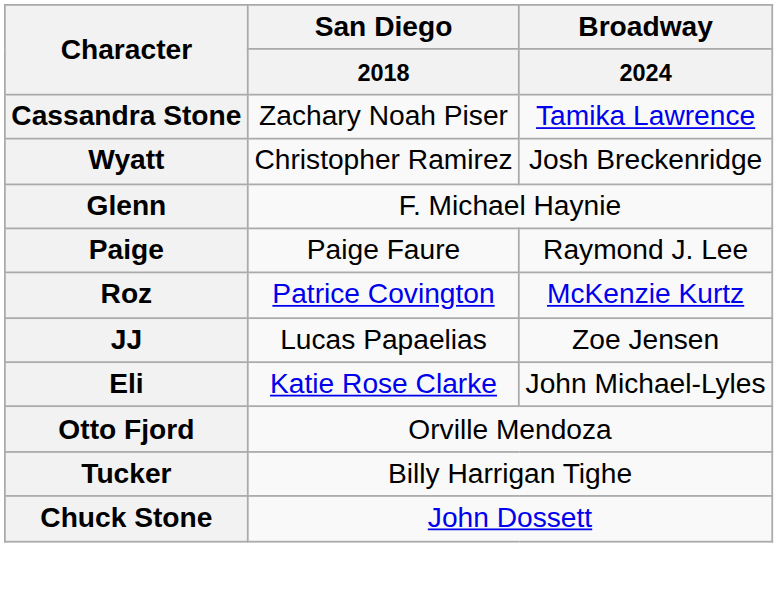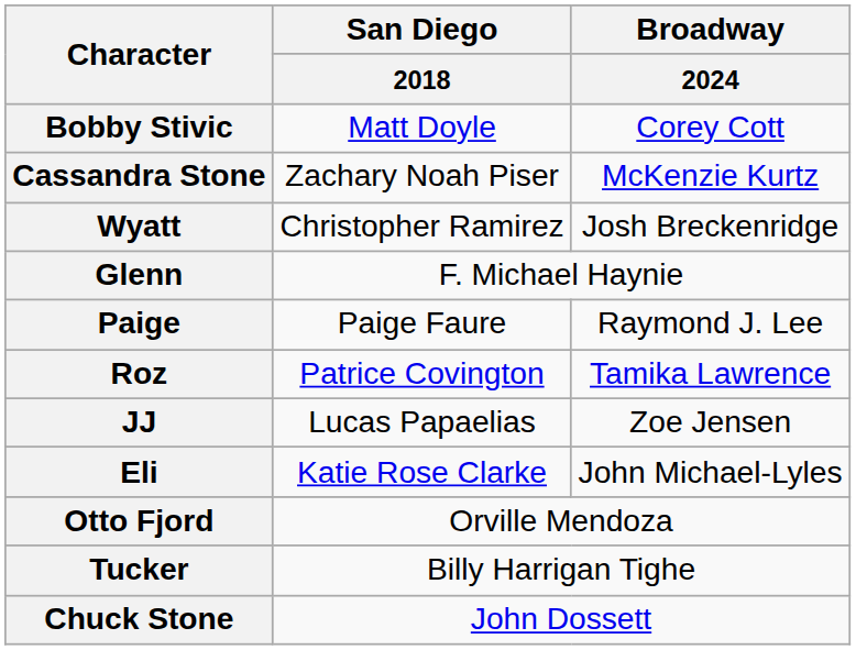+ row: Bobby Stivic | Matt Doyle | Corey Cott
Cassandra Stone | Broadway / 2024: Tamika Lawrence -> McKenzie Kurtz
Roz | Broadway / 2024: McKenzie Kurtz -> Tamika Lawrence
